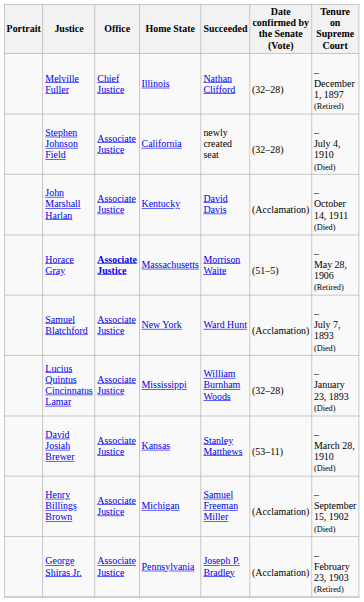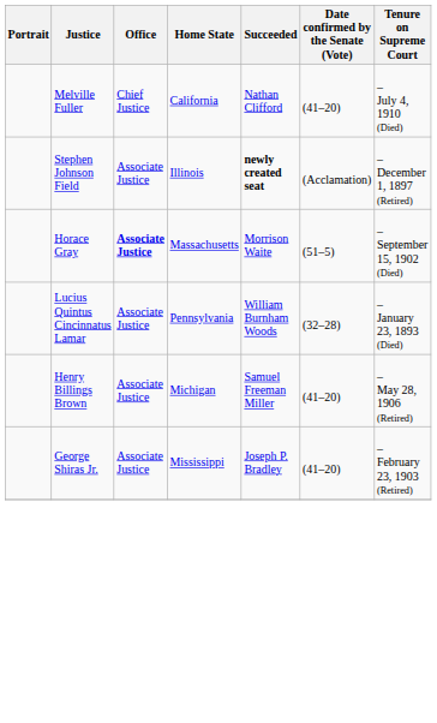Melville Fuller | Home State: Illinois -> California
Melville Fuller | Date confirmed by the Senate (Vote): (32–28) -> (41–20)
Melville Fuller | Tenure on Supreme Court: – December 1, 1897 (Retired) -> – July 4, 1910 (Died)
Stephen Johnson Field | Home State: California -> Illinois
Stephen Johnson Field | Succeeded: normal -> bold
Stephen Johnson Field | Date confirmed by the Senate (Vote): (32–28) -> (Acclamation)
Stephen Johnson Field | Tenure on Supreme Court: – July 4, 1910 (Died) -> – December 1, 1897 (Retired)
- row: John Marshall Harlan | Associate Justice | Kentucky | David Davis | (Acclamation) | – October 14, 1911 (Died)
Horace Gray | Tenure on Supreme Court: – May 28, 1906 (Retired) -> – September 15, 1902 (Died)
- row: Samuel Blatchford | Associate Justice | New York | Ward Hunt | (Acclamation) | – July 7, 1893 (Died)
Lucius Quintus Cincinnatus Lamar | Home State: Mississippi -> Pennsylvania
- row: David Josiah Brewer | Associate Justice | Kansas | Stanley Matthews | (53–11) | – March 28, 1910 (Died)
Henry Billings Brown | Date confirmed by the Senate (Vote): (Acclamation) -> (41–20)
Henry Billings Brown | Tenure on Supreme Court: – September 15, 1902 (Died) -> – May 28, 1906 (Retired)
George Shiras Jr. | Home State: Pennsylvania -> Mississippi
George Shiras Jr. | Date confirmed by the Senate (Vote): (Acclamation) -> (41–20)
